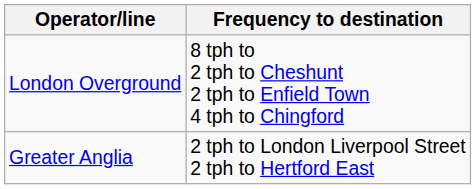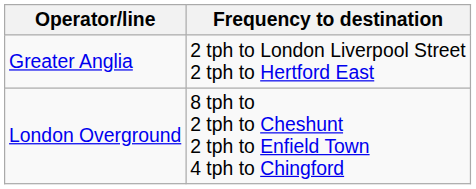rows swapped: London Overground <-> Greater Anglia
